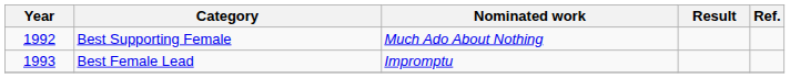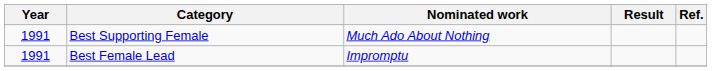Best Supporting Female | Year: 1992 -> 1991
Best Female Lead | Year: 1993 -> 1991
